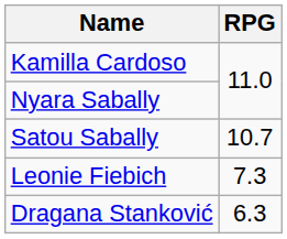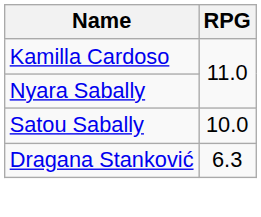Satou Sabally | RPG: 10.7 -> 10.0
- row: Leonie Fiebich | 7.3
